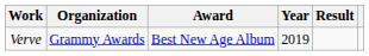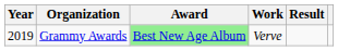columns swapped: Year <-> Work
Grammy Awards | Award: no background -> lightgreen background
